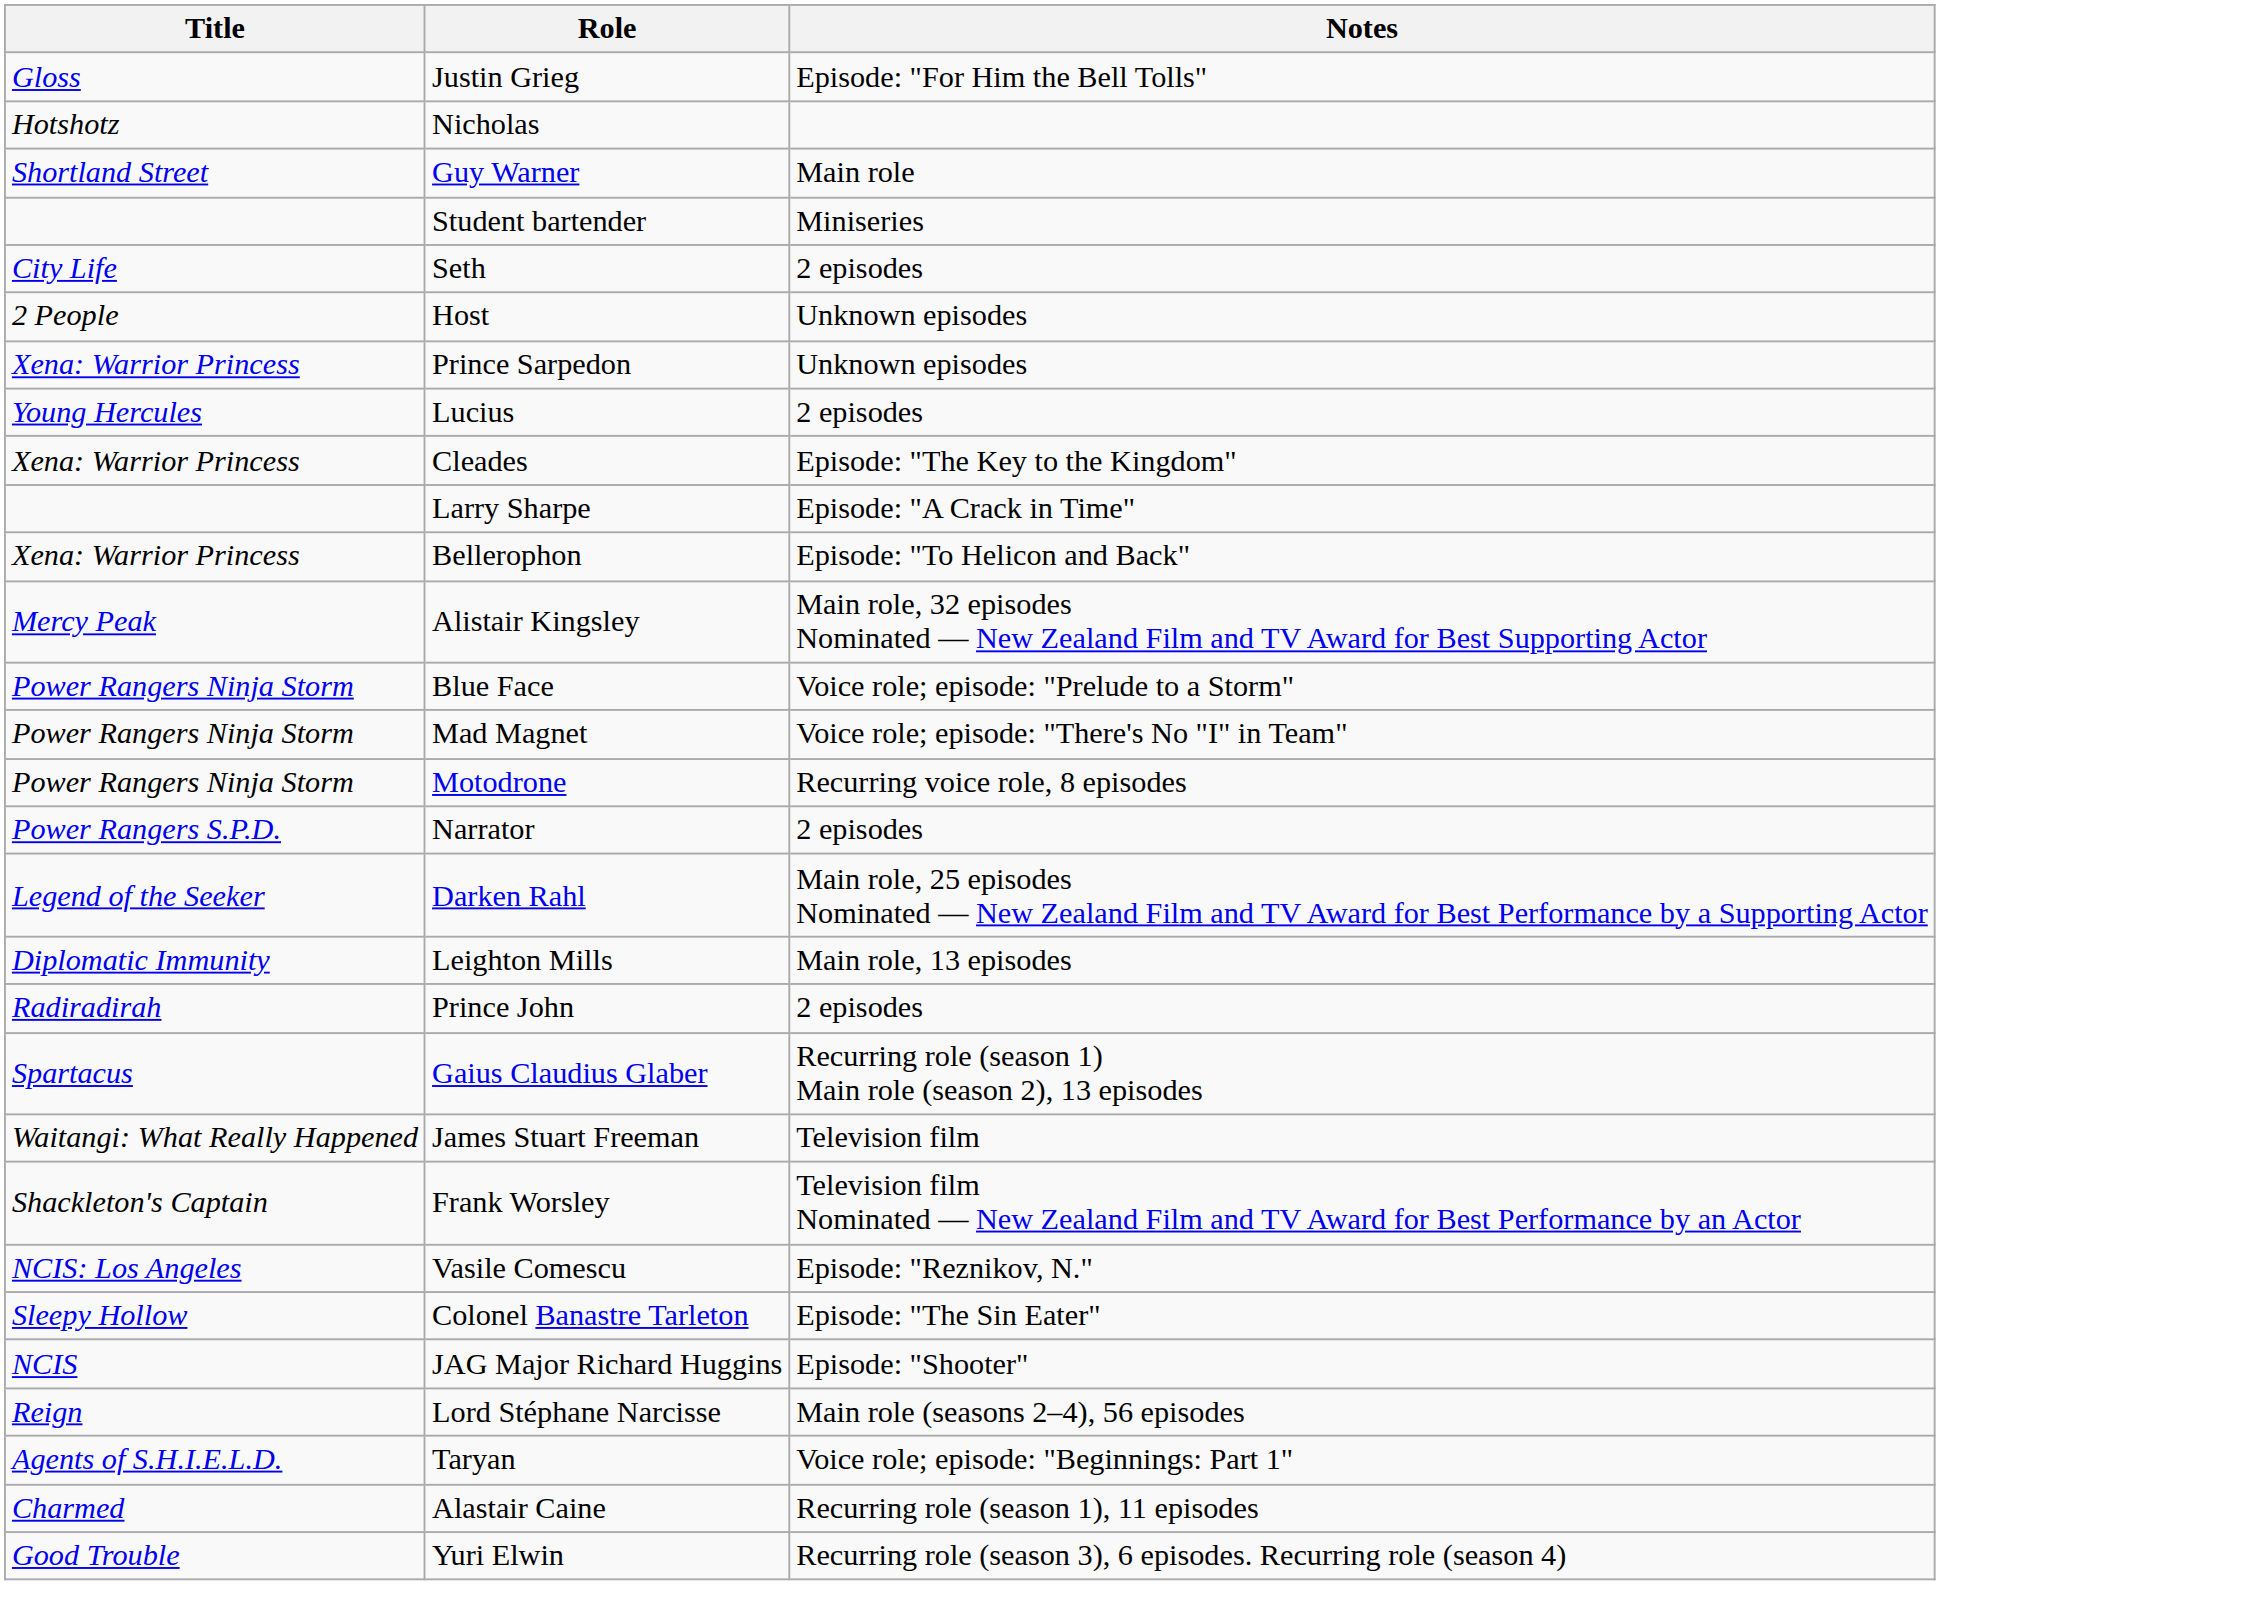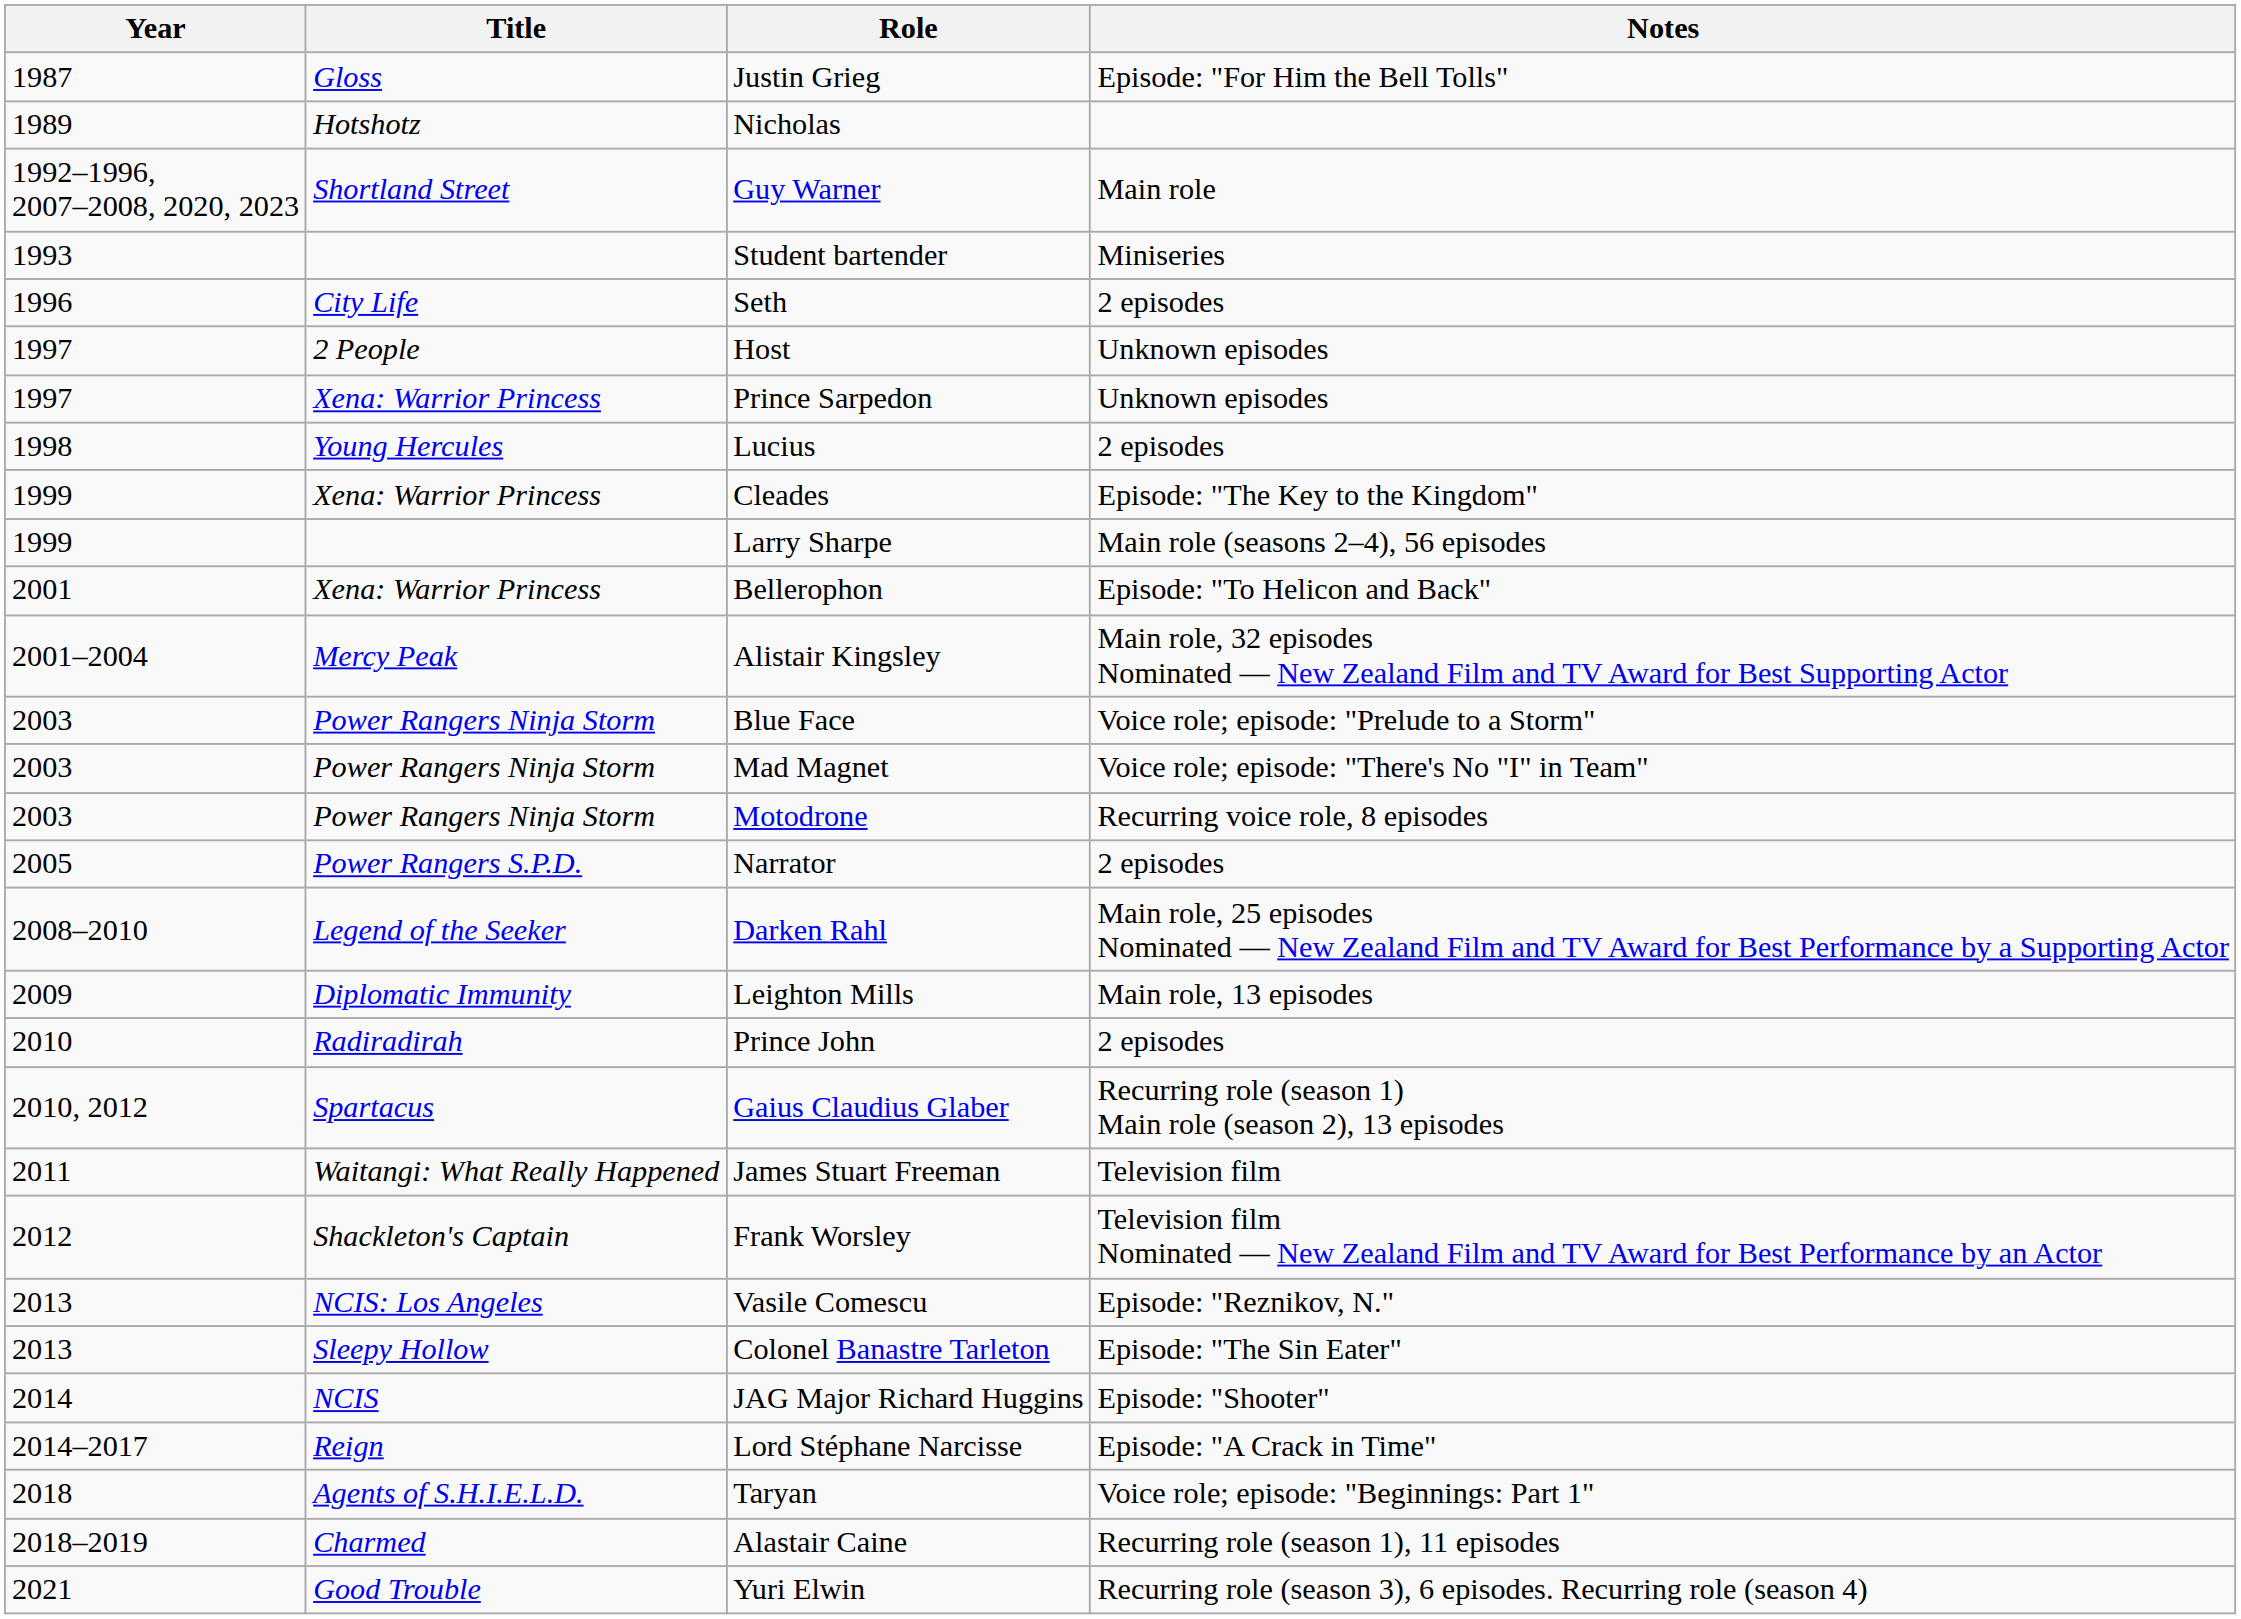+ column: Year | 1987 | 1989 | 1992–1996, 2007–2008, 2020, 2023 | 1993 | 1996 | 1997 | 1997 | 1998 | 1999 | 1999 | 2001 | 2001–2004 | 2003 | 2003 | 2003 | 2005 | 2008–2010 | 2009 | 2010 | 2010, 2012 | 2011 | 2012 | 2013 | 2013 | 2014 | 2014–2017 | 2018 | 2018–2019 | 2021
Larry Sharpe | Notes: Episode: "A Crack in Time" -> Main role (seasons 2–4), 56 episodes
Lord Stéphane Narcisse | Notes: Main role (seasons 2–4), 56 episodes -> Episode: "A Crack in Time"
